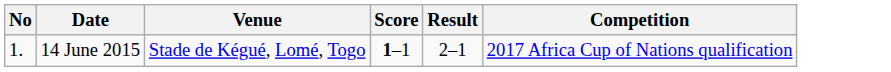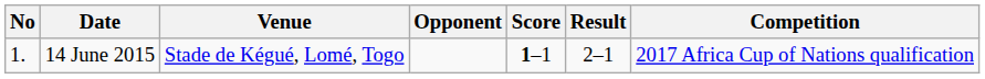+ column: Opponent
